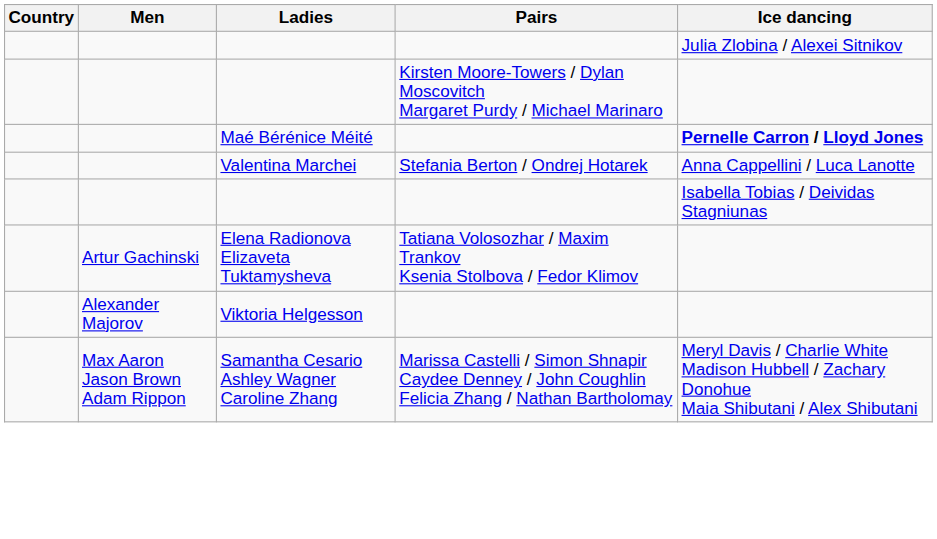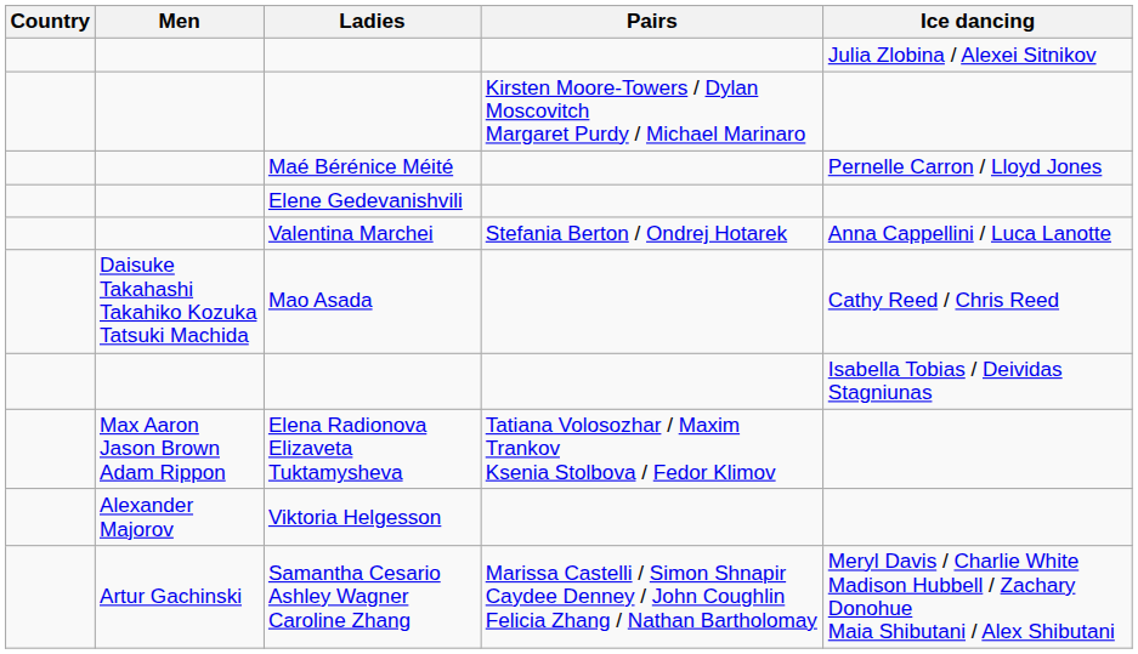Maé Bérénice Méité | Ice dancing: bold -> normal
+ row: Elene Gedevanishvili
+ row: Daisuke Takahashi Takahiko Kozuka Tatsuki Machida | Mao Asada | Cathy Reed / Chris Reed
Elena Radionova Elizaveta Tuktamysheva | Men: Artur Gachinski -> Max Aaron Jason Brown Adam Rippon
Samantha Cesario Ashley Wagner Caroline Zhang | Men: Max Aaron Jason Brown Adam Rippon -> Artur Gachinski
